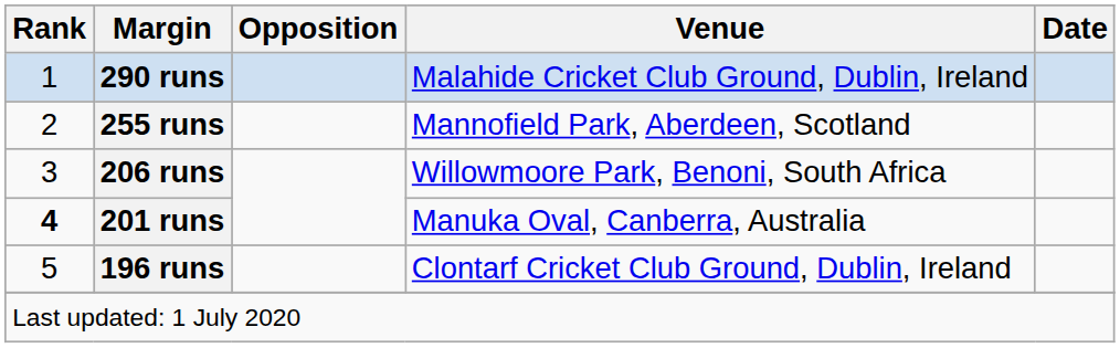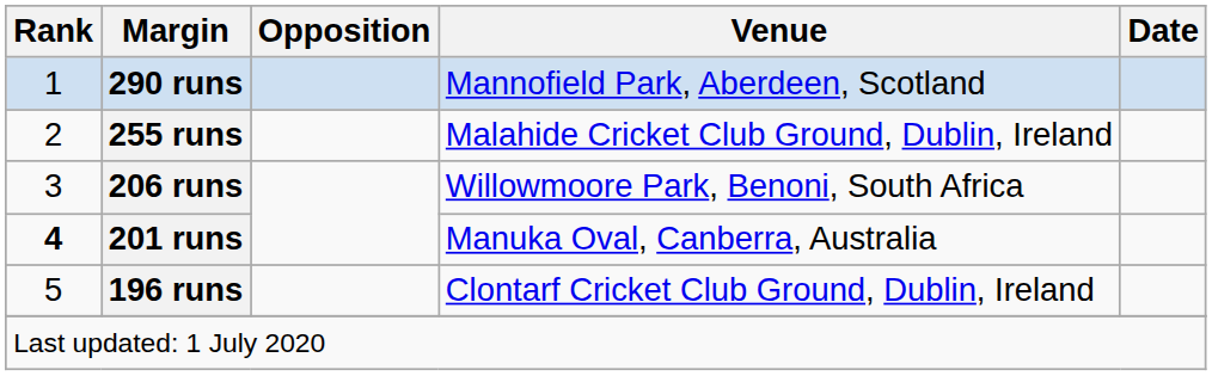290 runs | Venue: Malahide Cricket Club Ground, Dublin, Ireland -> Mannofield Park, Aberdeen, Scotland
255 runs | Venue: Mannofield Park, Aberdeen, Scotland -> Malahide Cricket Club Ground, Dublin, Ireland
